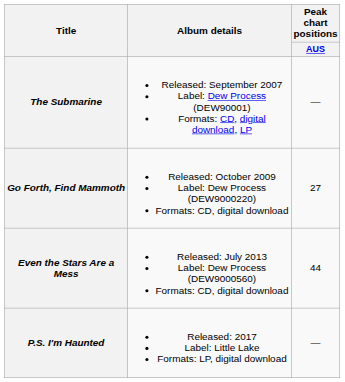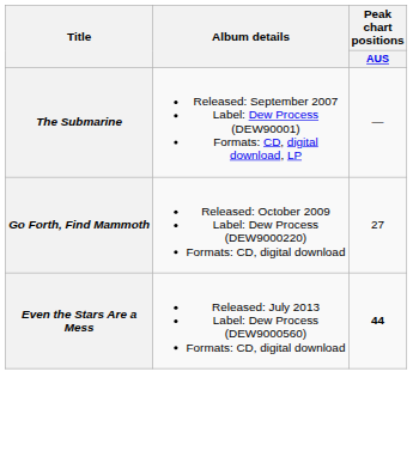Even the Stars Are a Mess | Peak chart positions / AUS: normal -> bold
- row: P.S. I'm Haunted | Released: 2017 Label: Little Lake Formats: LP, digital download | —
